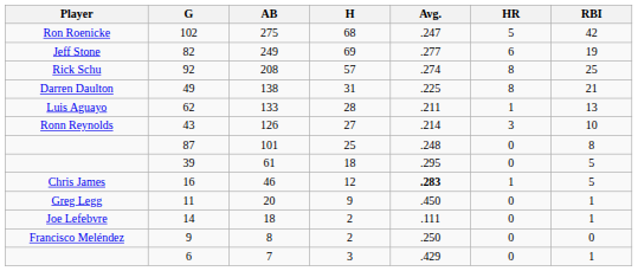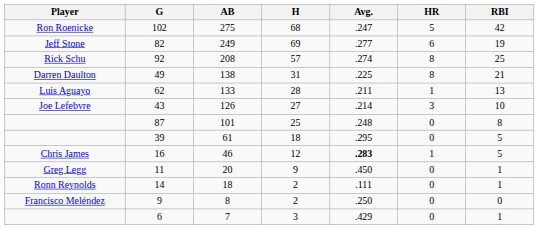43 | Player: Ronn Reynolds -> Joe Lefebvre
14 | Player: Joe Lefebvre -> Ronn Reynolds
